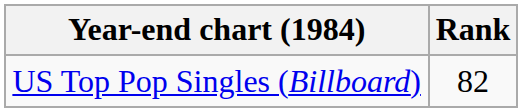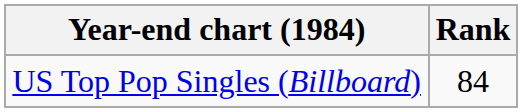US Top Pop Singles (Billboard) | Rank: 82 -> 84
